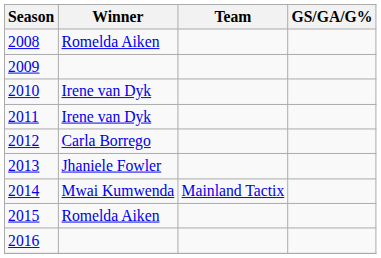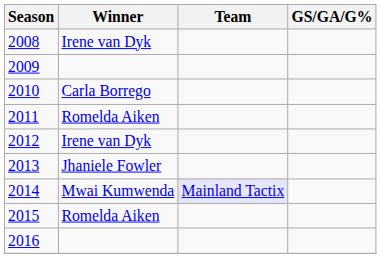2008 | Winner: Romelda Aiken -> Irene van Dyk
2010 | Winner: Irene van Dyk -> Carla Borrego
2011 | Winner: Irene van Dyk -> Romelda Aiken
2012 | Winner: Carla Borrego -> Irene van Dyk
2014 | Team: no background -> lavender background
